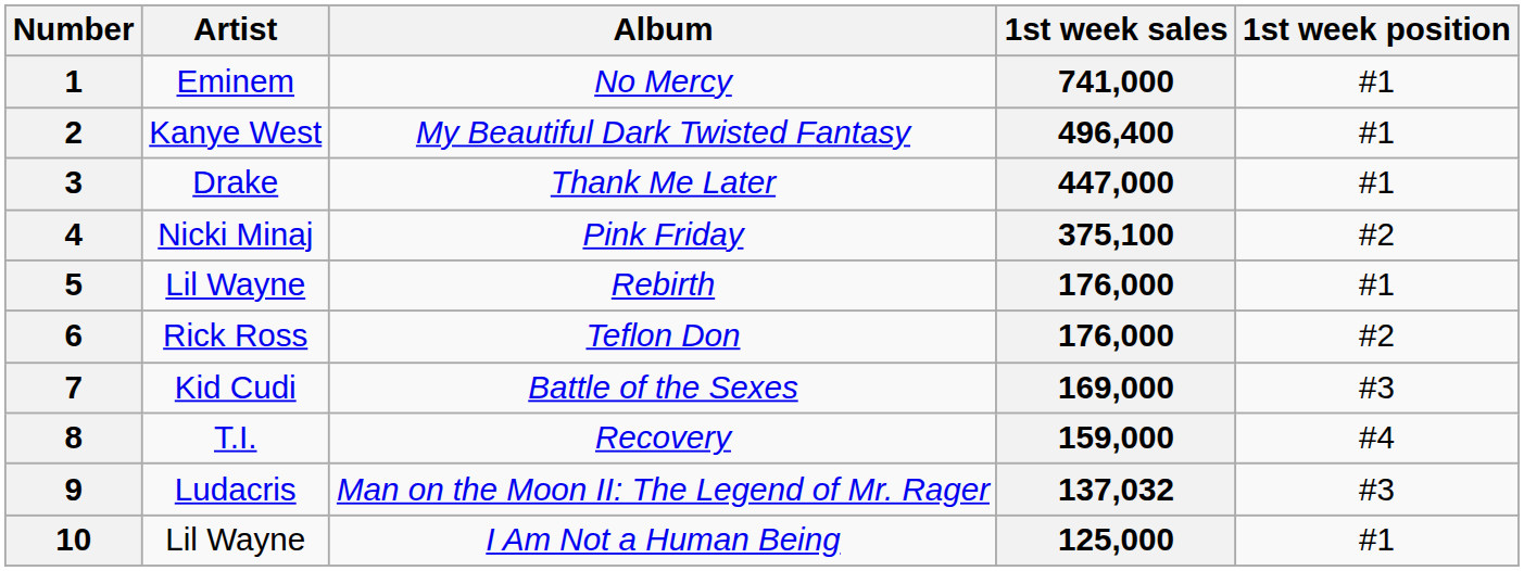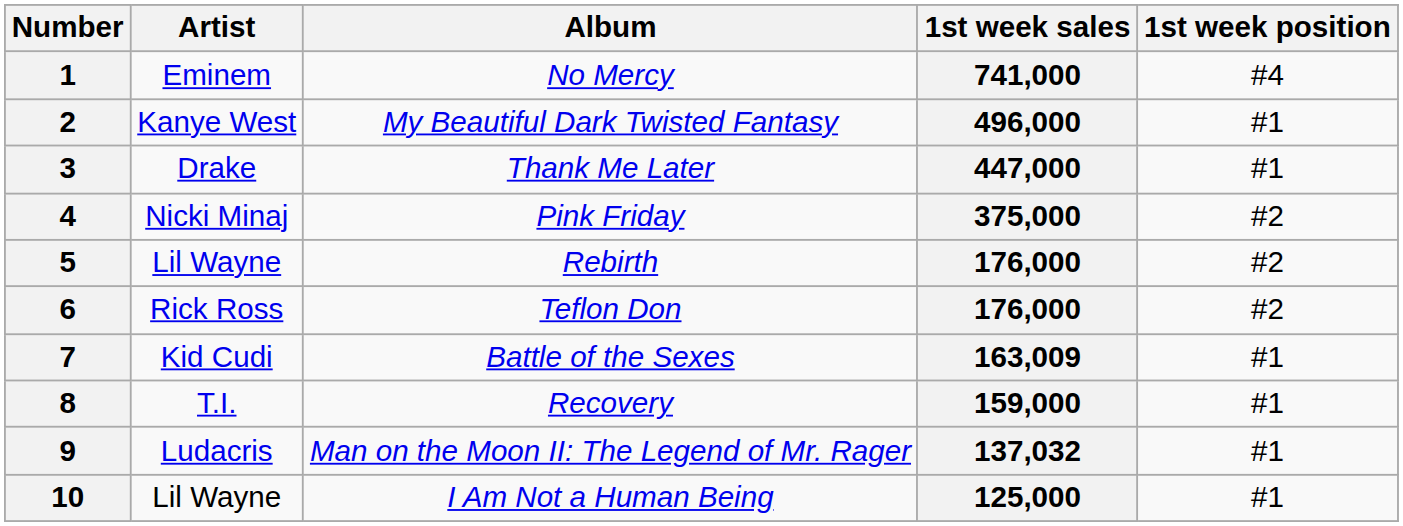1 | 1st week position: #1 -> #4
2 | 1st week sales: 496,400 -> 496,000
4 | 1st week sales: 375,100 -> 375,000
5 | 1st week position: #1 -> #2
7 | 1st week sales: 169,000 -> 163,009
7 | 1st week position: #3 -> #1
8 | 1st week position: #4 -> #1
9 | 1st week position: #3 -> #1
